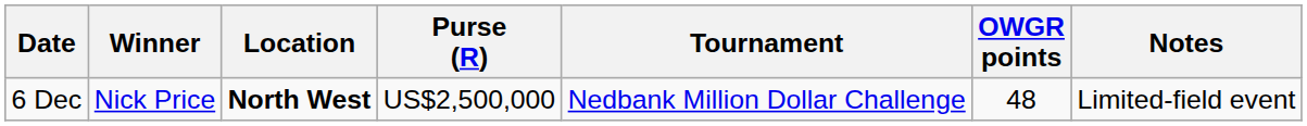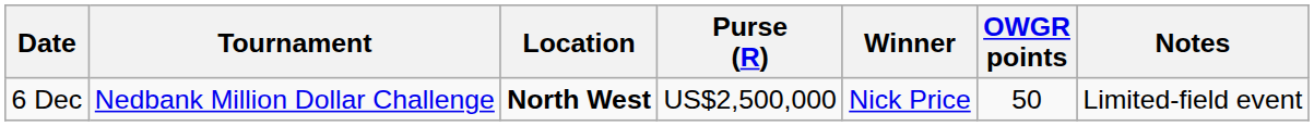columns swapped: Tournament <-> Winner
6 Dec | OWGR points: 48 -> 50
